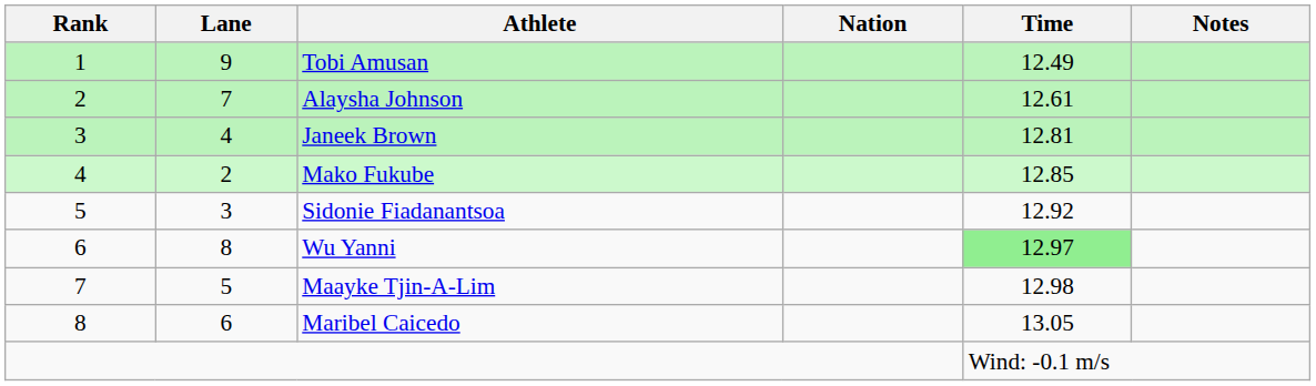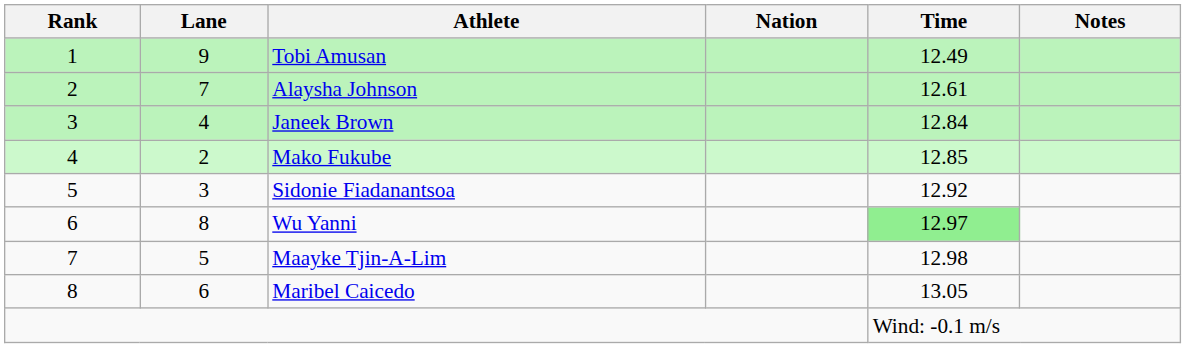Janeek Brown | Time: 12.81 -> 12.84
